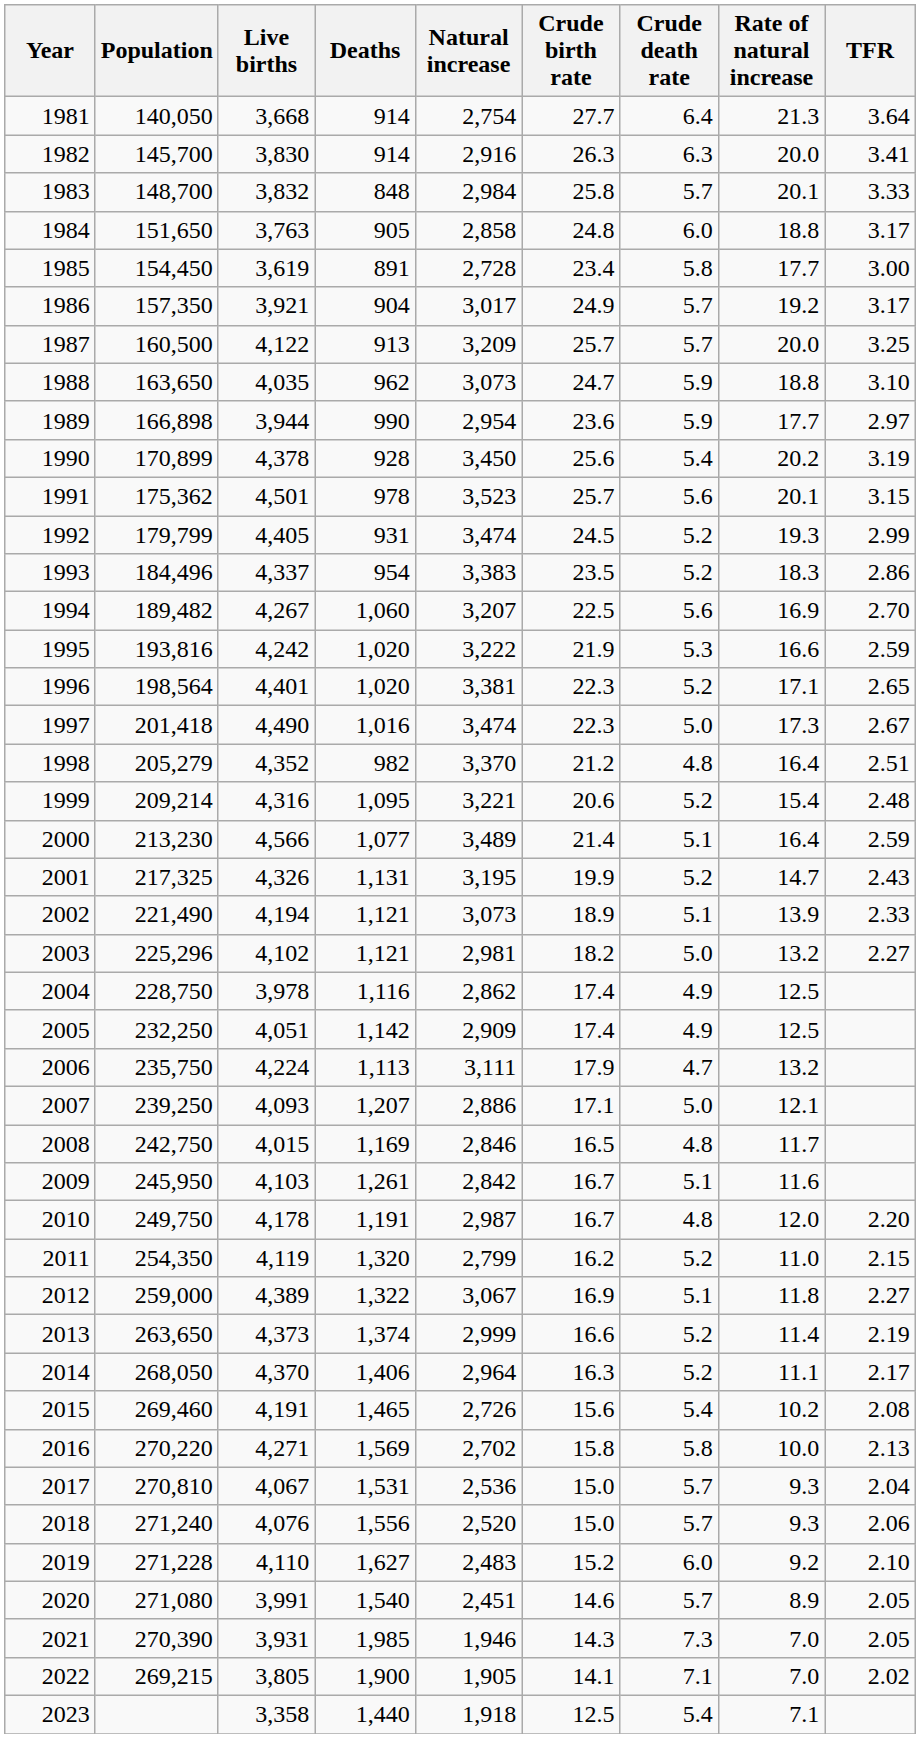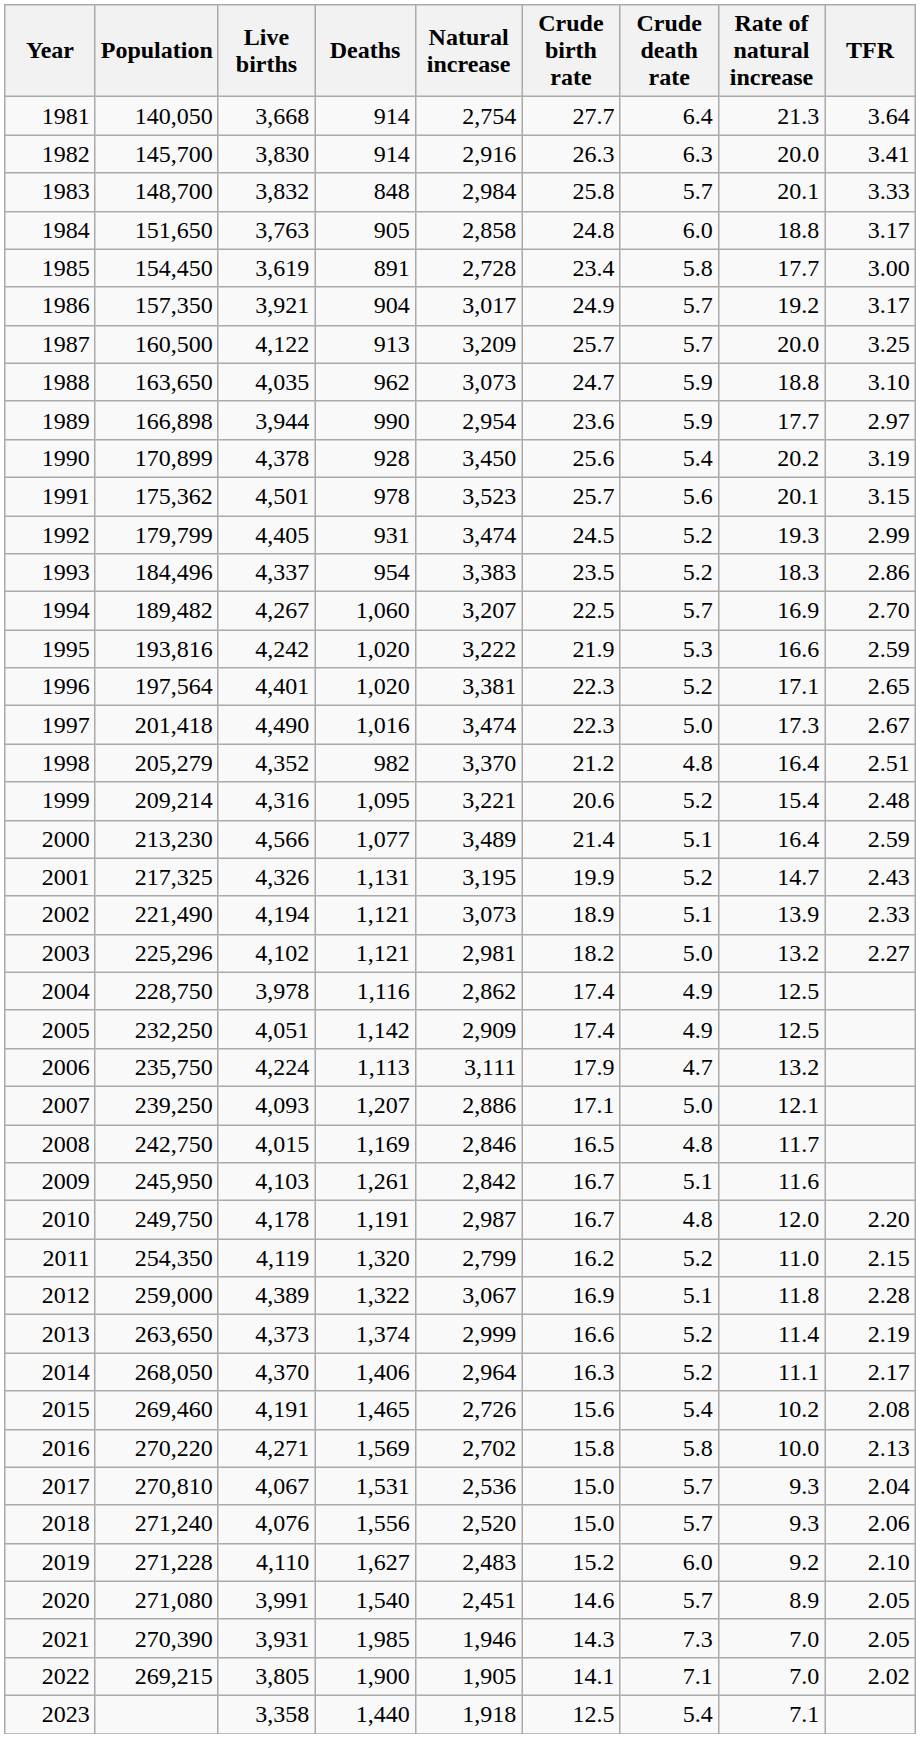1994 | Crude death rate: 5.6 -> 5.7
1996 | Population: 198,564 -> 197,564
2012 | TFR: 2.27 -> 2.28
